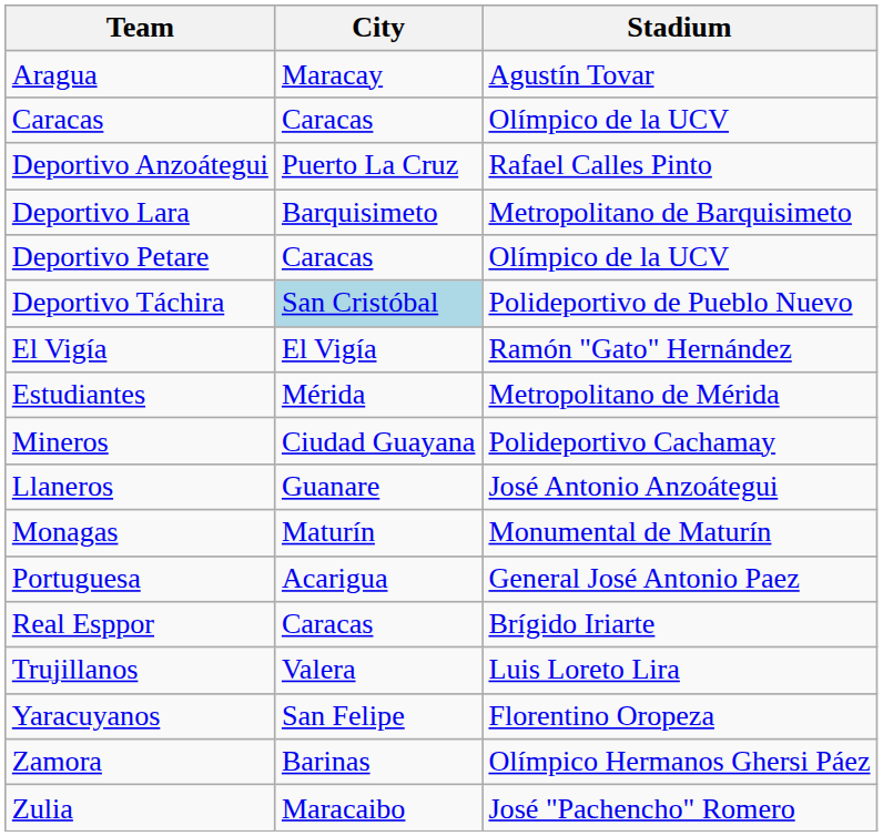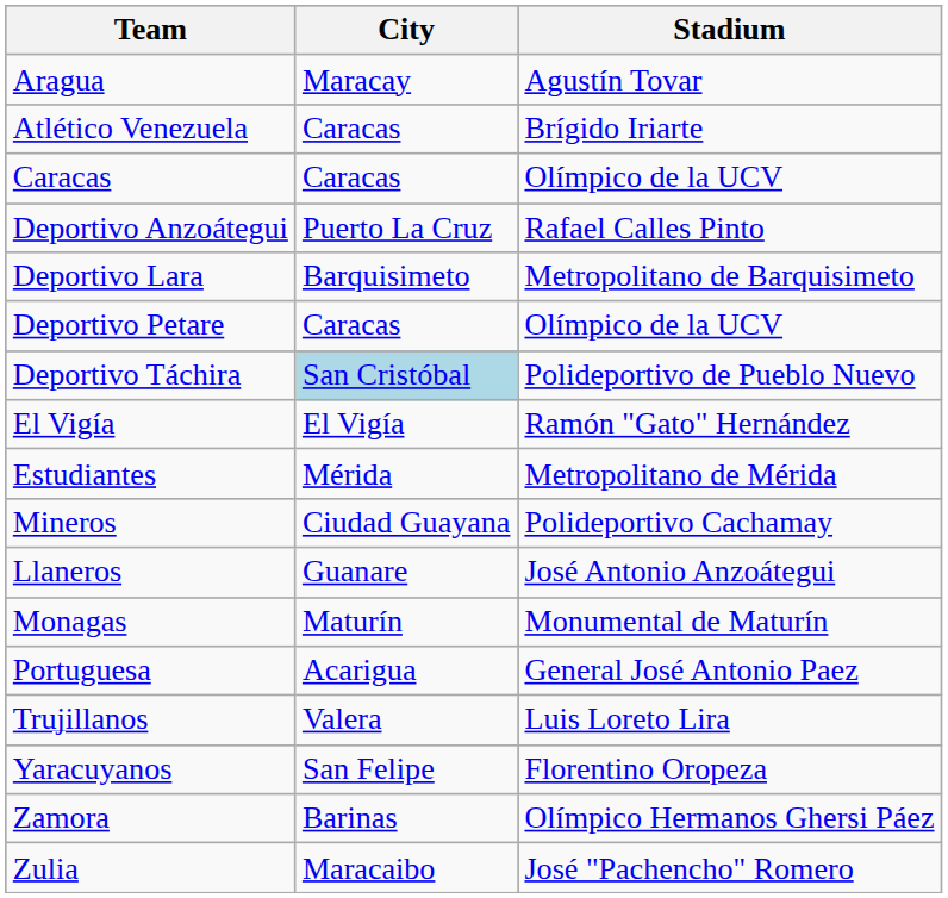+ row: Atlético Venezuela | Caracas | Brígido Iriarte
- row: Real Esppor | Caracas | Brígido Iriarte
